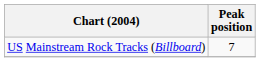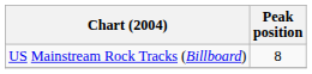US Mainstream Rock Tracks (Billboard) | Peak position: 7 -> 8
